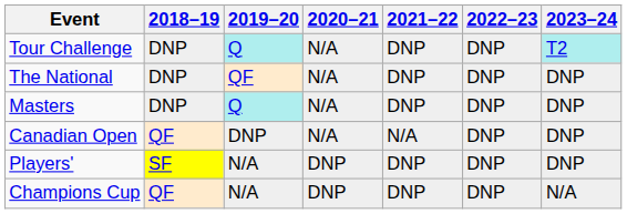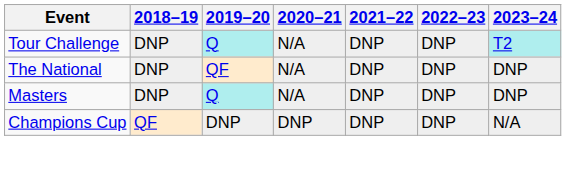- row: Canadian Open | QF | DNP | N/A | N/A | DNP | DNP
- row: Players' | SF | N/A | DNP | DNP | DNP | DNP
Champions Cup | 2019–20: N/A -> DNP
